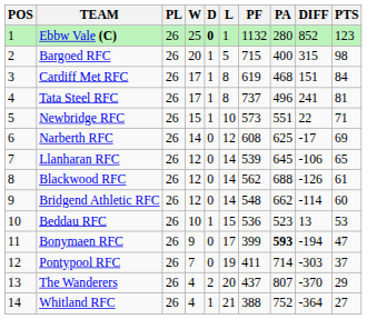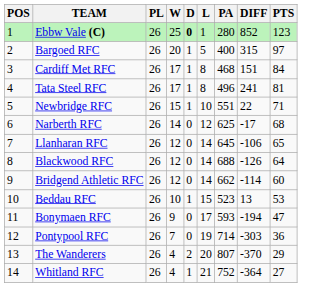- column: PF | 1132 | 715 | 619 | 737 | 573 | 608 | 539 | 562 | 548 | 536 | 399 | 411 | 437 | 388
Bargoed RFC | PTS: 98 -> 97
Narberth RFC | PTS: 69 -> 68
Blackwood RFC | PTS: 61 -> 64
Bonymaen RFC | PA: bold -> normal
Pontypool RFC | PTS: 37 -> 36
